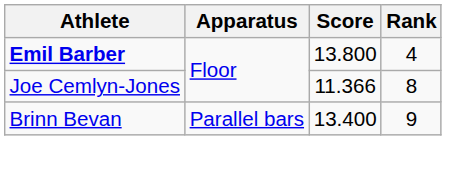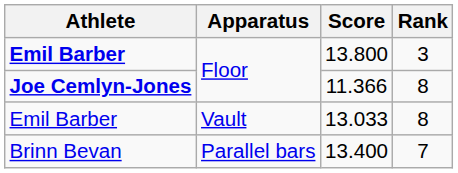13.800 | Rank: 4 -> 3
11.366 | Athlete: normal -> bold
+ row: Emil Barber | Vault | 13.033 | 8
13.400 | Rank: 9 -> 7
